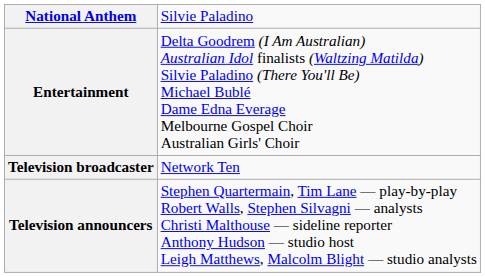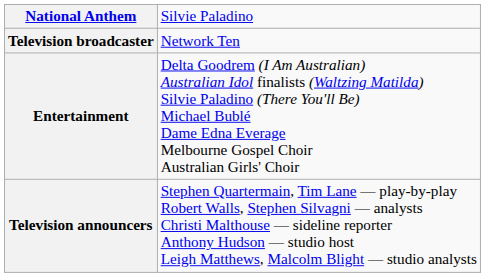rows swapped: Entertainment <-> Television broadcaster
